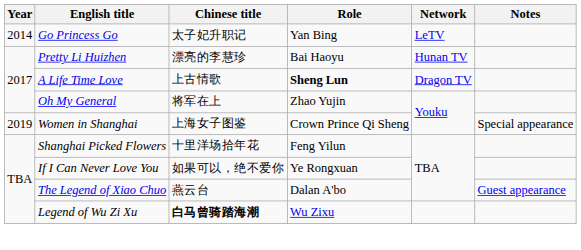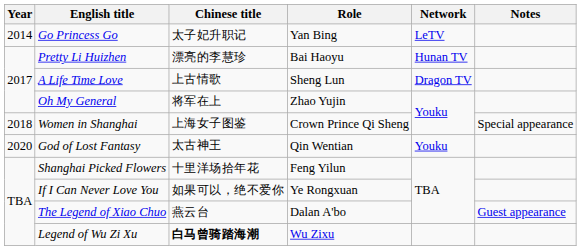A Life Time Love | Role: bold -> normal
Women in Shanghai | Year: 2019 -> 2018
+ row: 2020 | God of Lost Fantasy | 太古神王 | Qin Wentian | Youku
